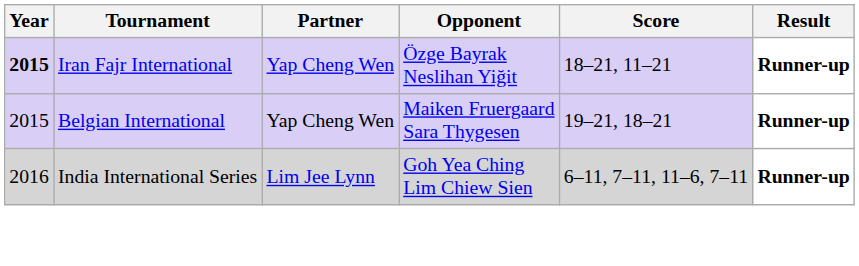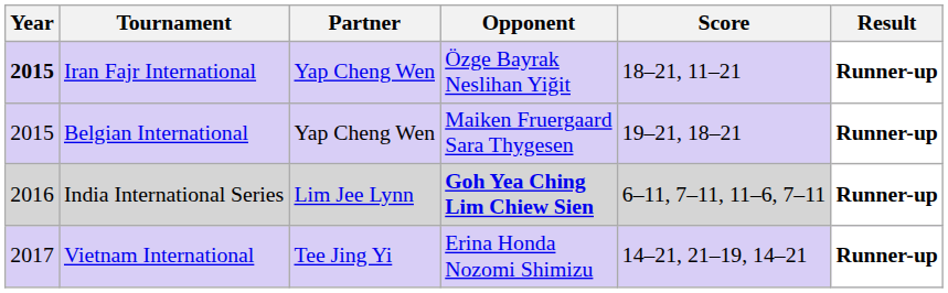India International Series | Opponent: normal -> bold
+ row: 2017 | Vietnam International | Tee Jing Yi | Erina Honda Nozomi Shimizu | 14–21, 21–19, 14–21 | Runner-up
